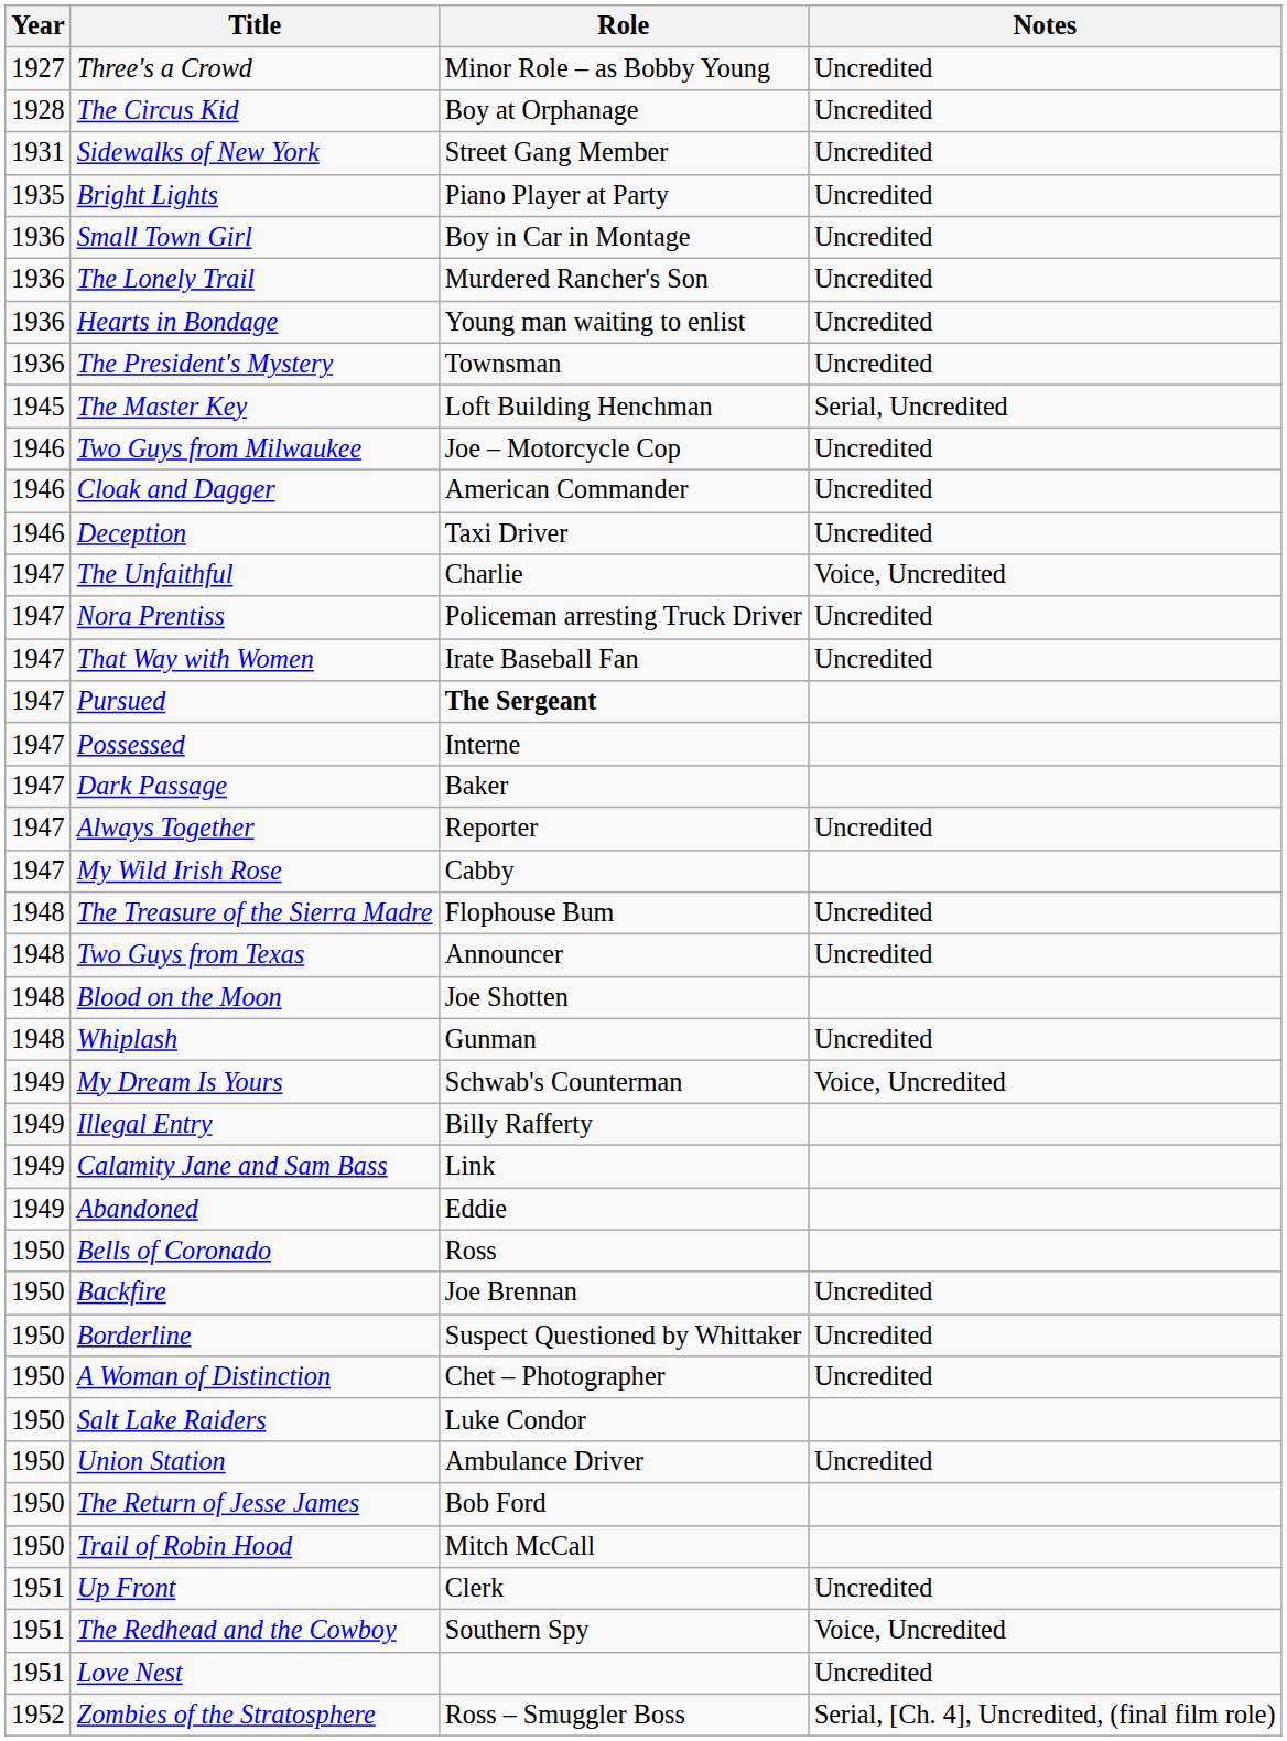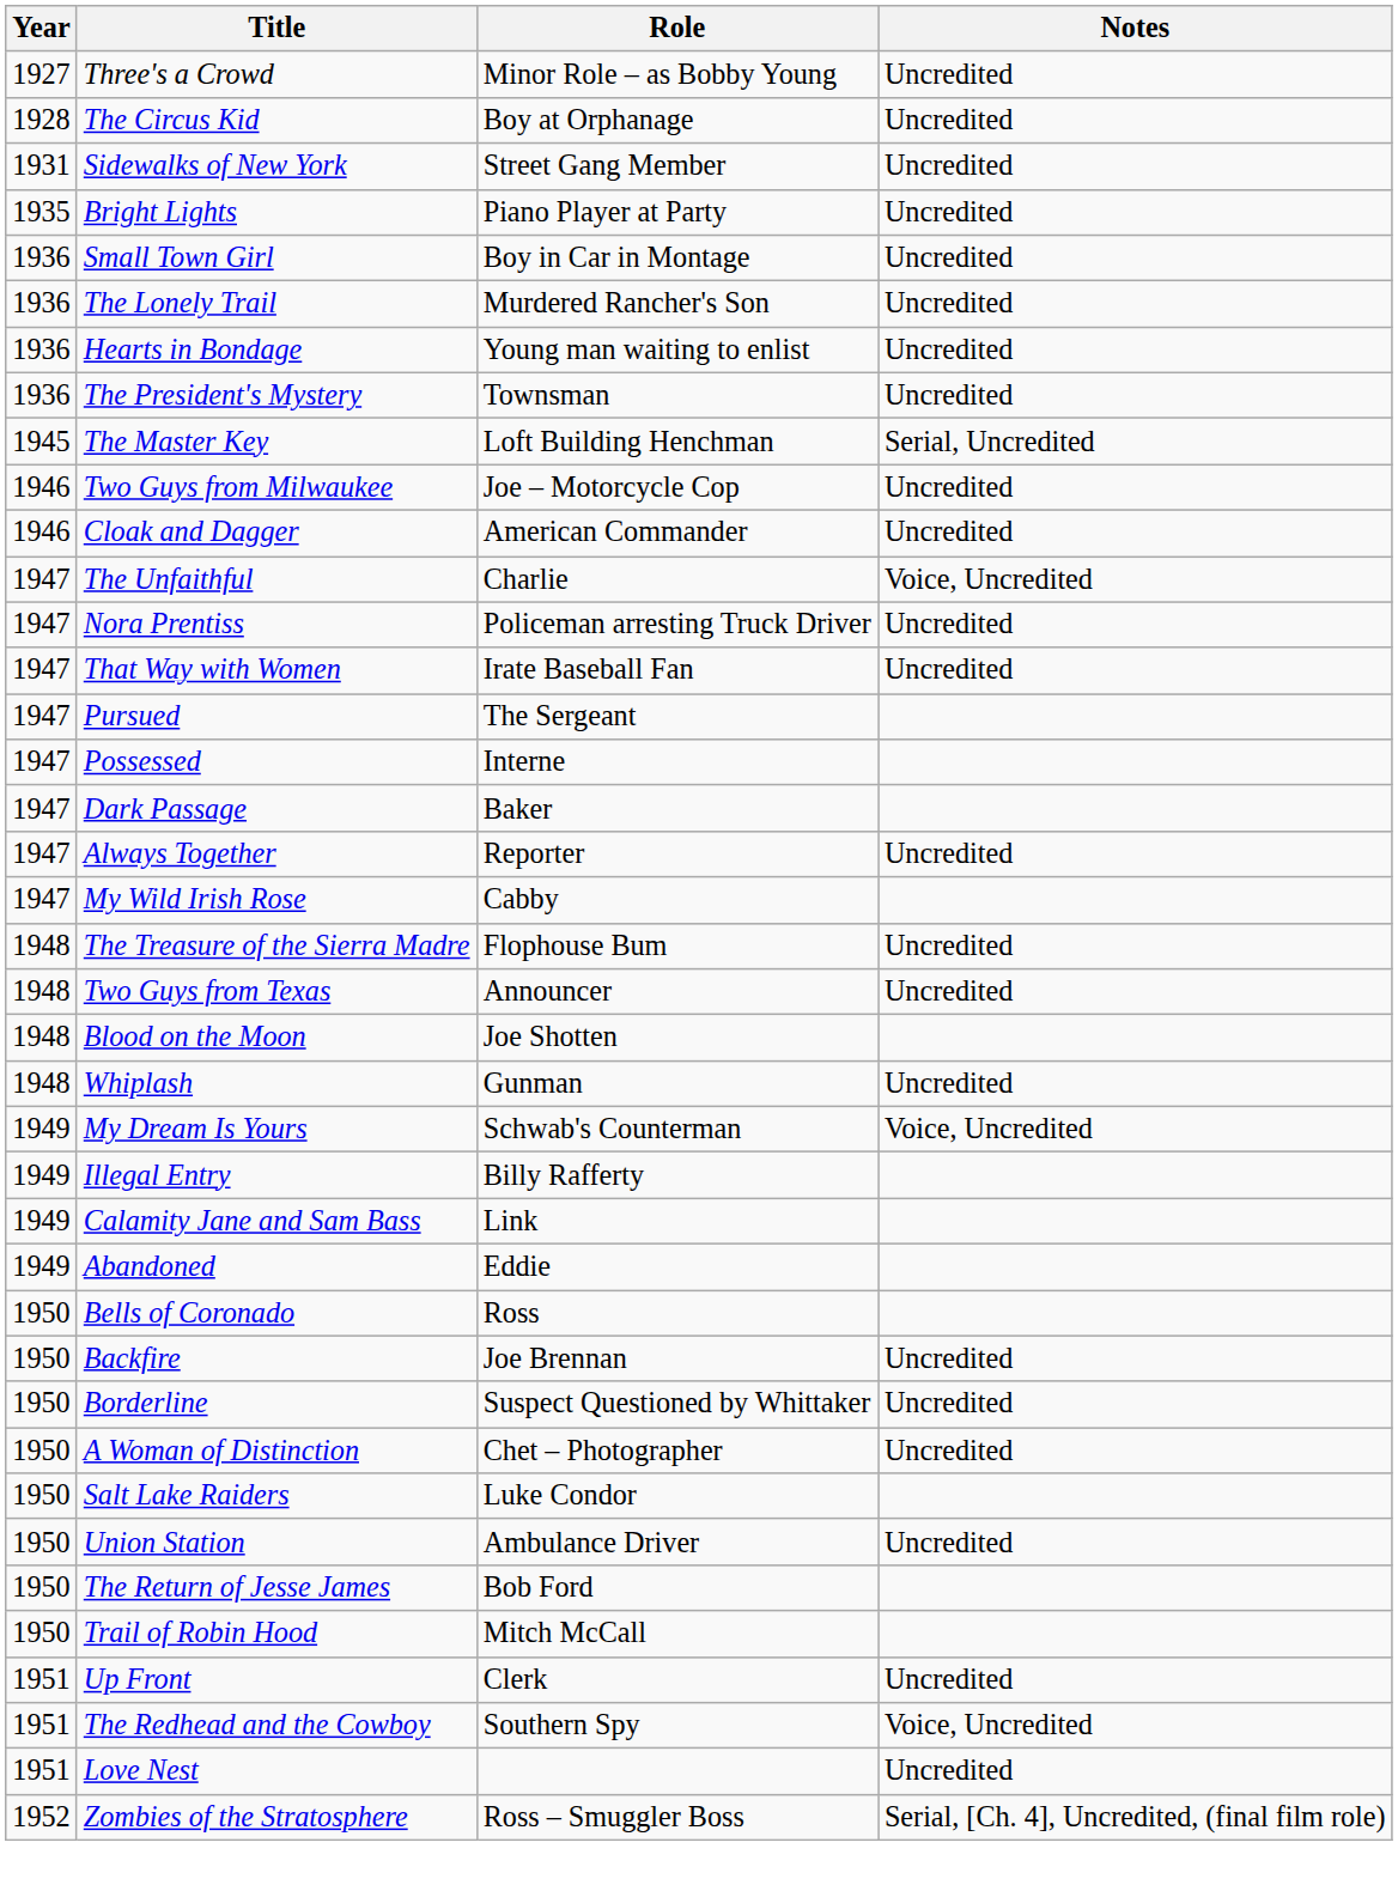- row: 1946 | Deception | Taxi Driver | Uncredited
Pursued | Role: bold -> normal
